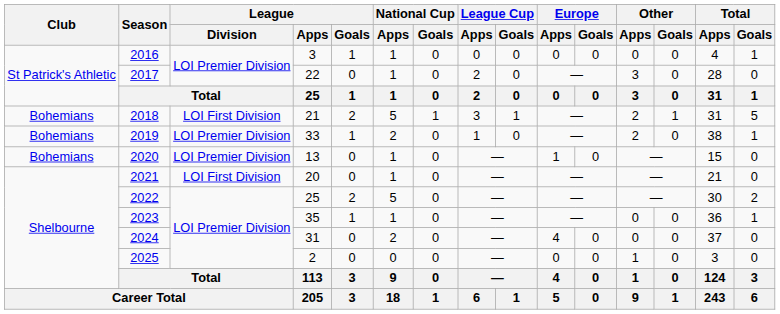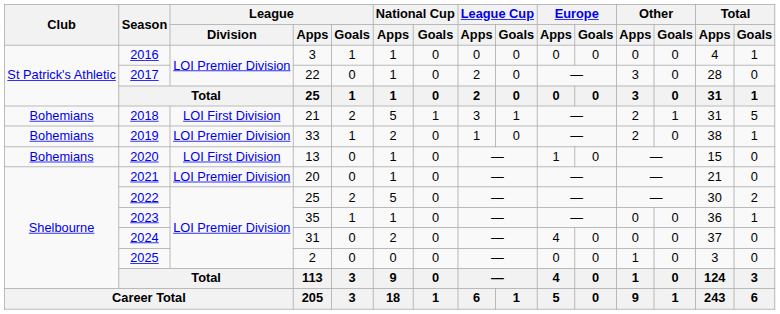2020 | League / Division: LOI Premier Division -> LOI First Division
2021 | League / Division: LOI First Division -> LOI Premier Division
